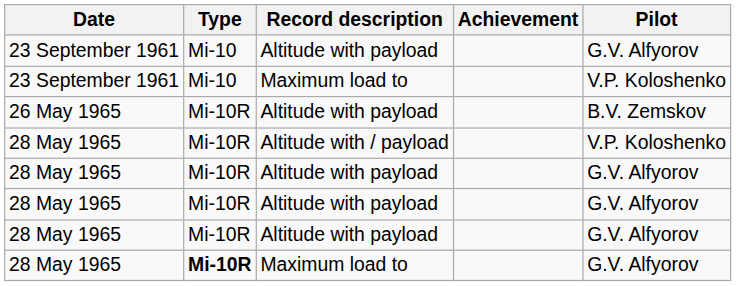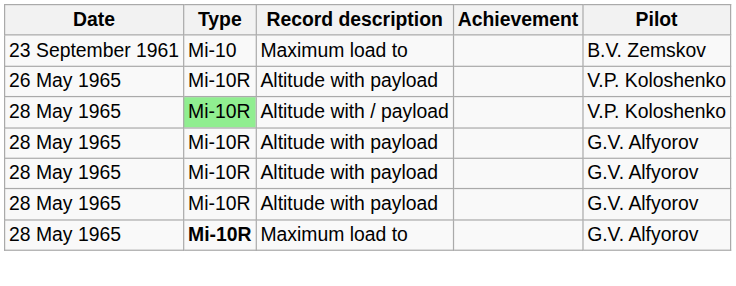- row: 23 September 1961 | Mi-10 | Altitude with payload | G.V. Alfyorov
23 September 1961 / Maximum load to | Pilot: V.P. Koloshenko -> B.V. Zemskov
26 May 1965 | Pilot: B.V. Zemskov -> V.P. Koloshenko
28 May 1965 / Altitude with / payload | Type: no background -> lightgreen background
